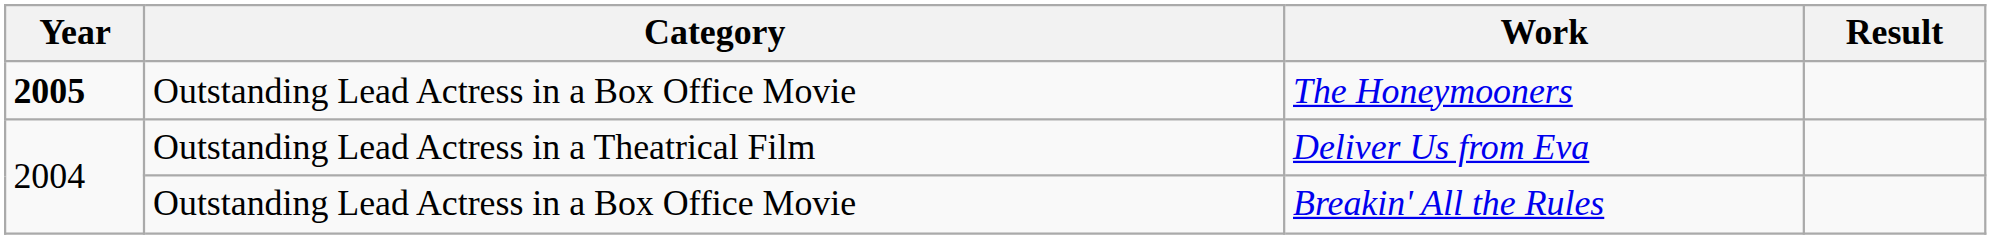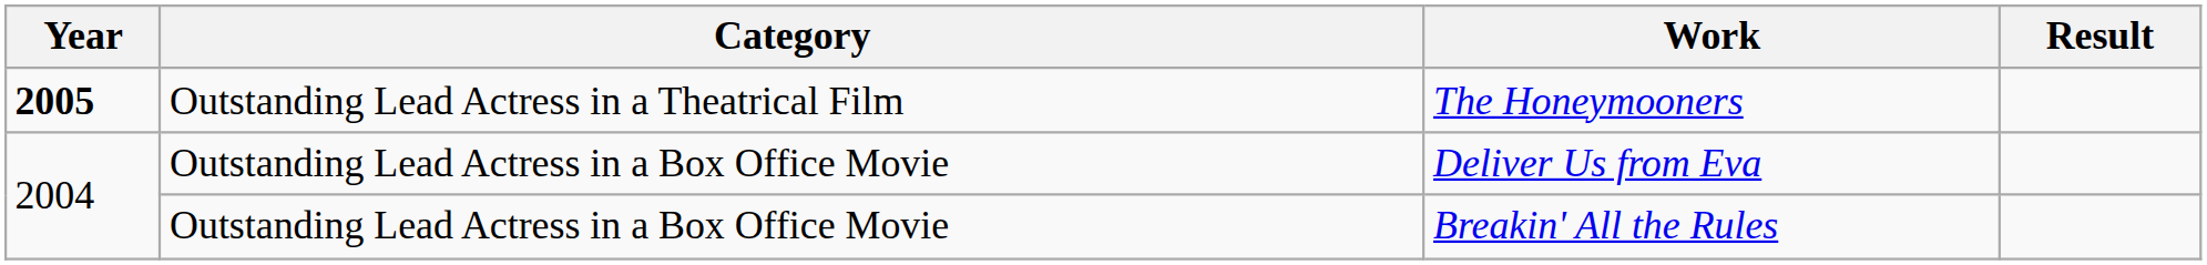The Honeymooners | Category: Outstanding Lead Actress in a Box Office Movie -> Outstanding Lead Actress in a Theatrical Film
Deliver Us from Eva | Category: Outstanding Lead Actress in a Theatrical Film -> Outstanding Lead Actress in a Box Office Movie
